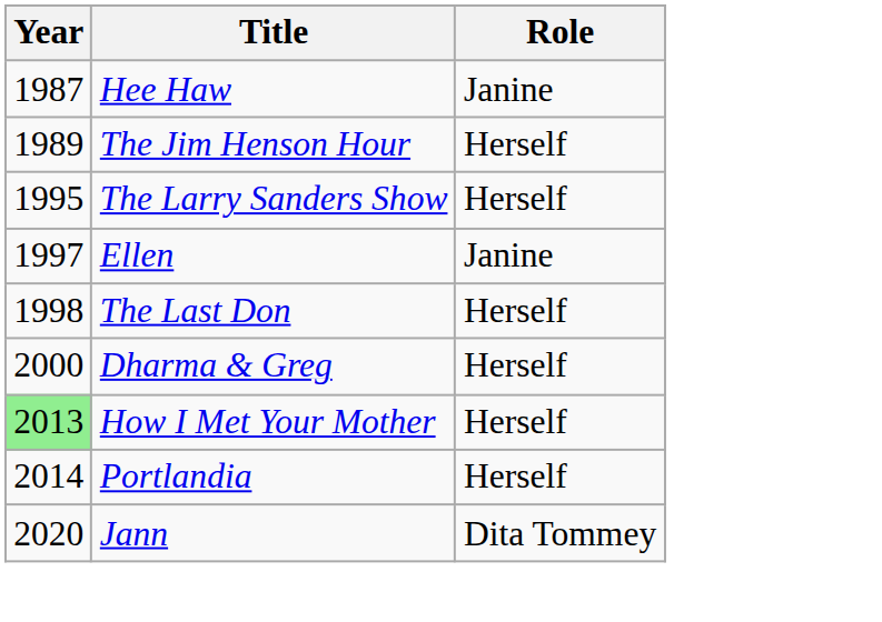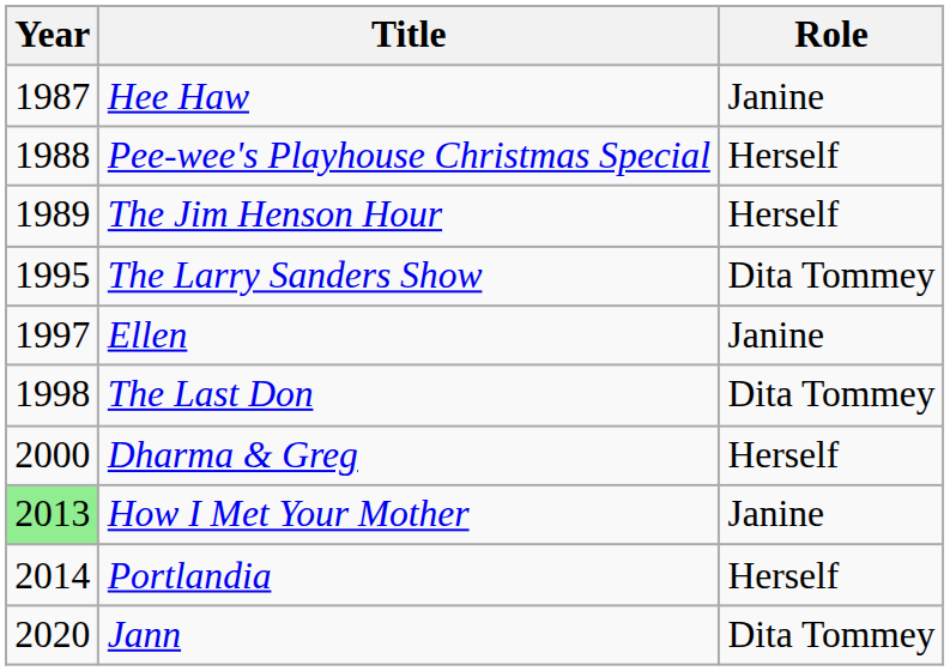+ row: 1988 | Pee-wee's Playhouse Christmas Special | Herself
The Larry Sanders Show | Role: Herself -> Dita Tommey
The Last Don | Role: Herself -> Dita Tommey
How I Met Your Mother | Role: Herself -> Janine
